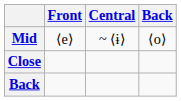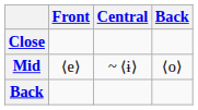rows swapped: Close <-> Mid
